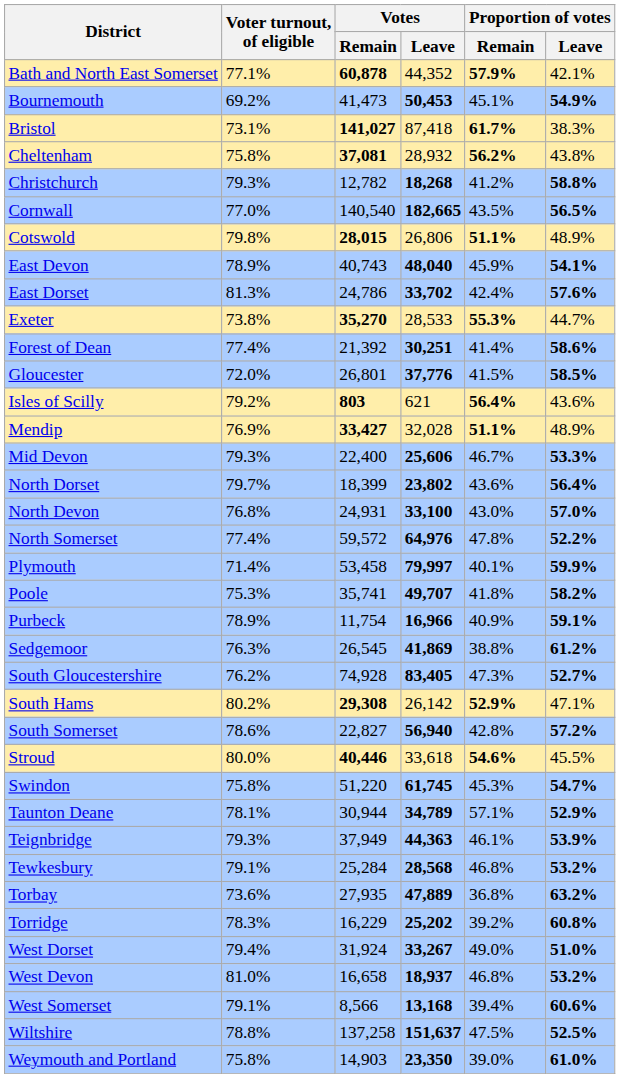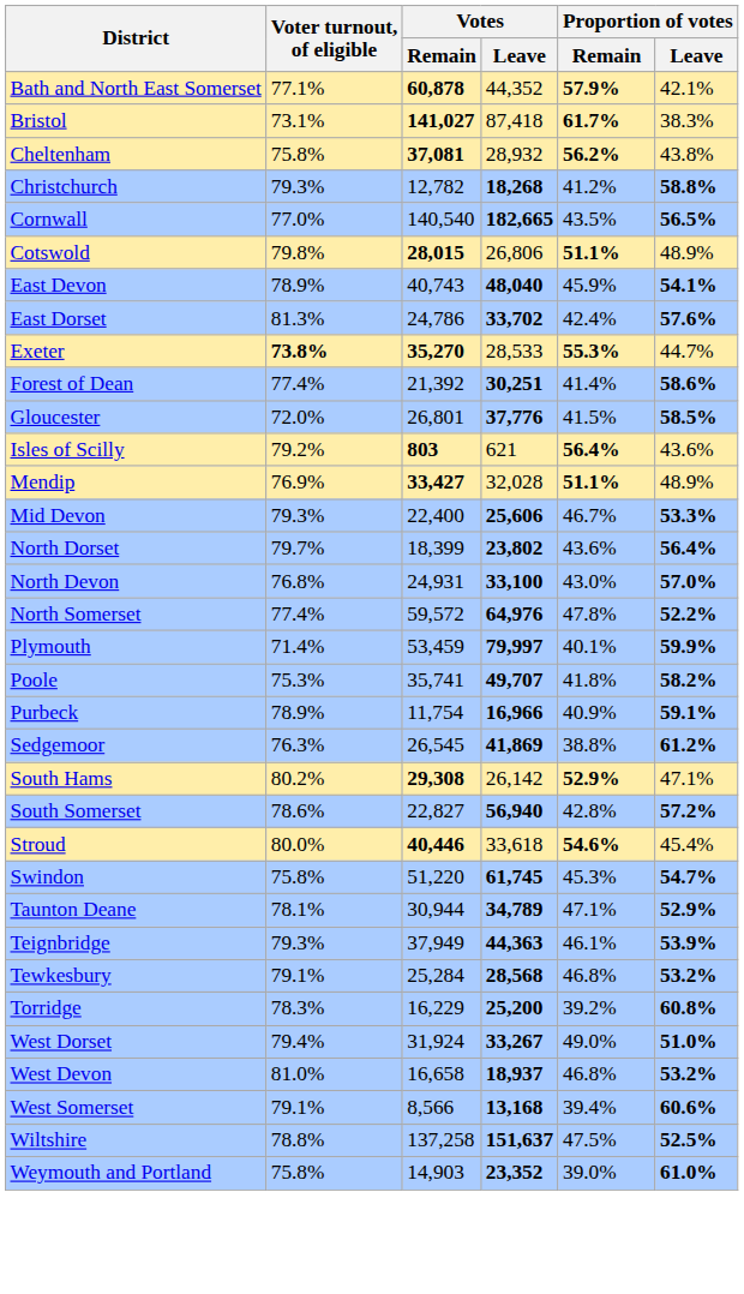- row: Bournemouth | 69.2% | 41,473 | 50,453 | 45.1% | 54.9%
Exeter | Voter turnout, of eligible: normal -> bold
Plymouth | Votes / Remain: 53,458 -> 53,459
- row: South Gloucestershire | 76.2% | 74,928 | 83,405 | 47.3% | 52.7%
Stroud | Proportion of votes / Leave: 45.5% -> 45.4%
Taunton Deane | Proportion of votes / Remain: 57.1% -> 47.1%
- row: Torbay | 73.6% | 27,935 | 47,889 | 36.8% | 63.2%
Torridge | Votes / Leave: 25,202 -> 25,200
Weymouth and Portland | Votes / Leave: 23,350 -> 23,352
